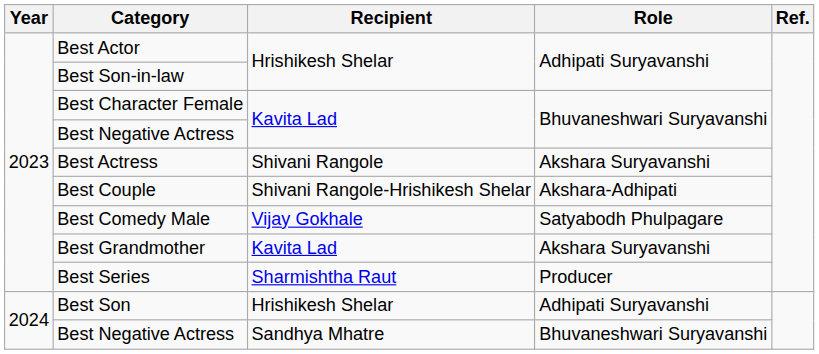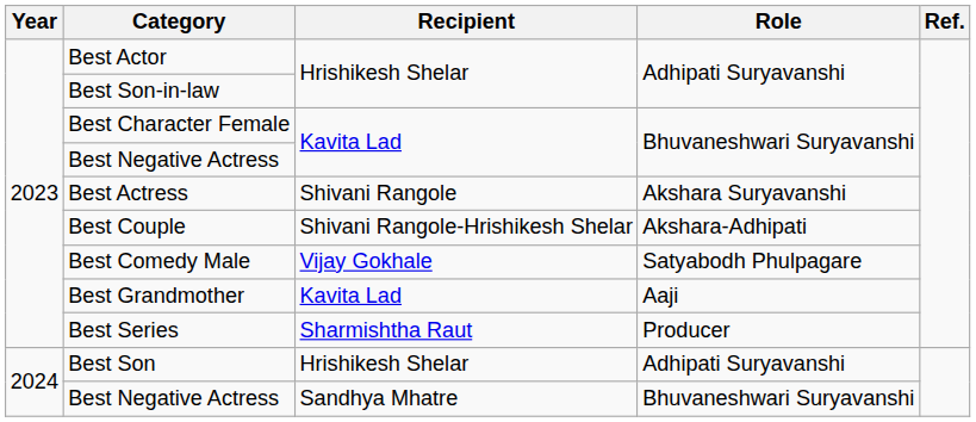Best Grandmother | Role: Akshara Suryavanshi -> Aaji
